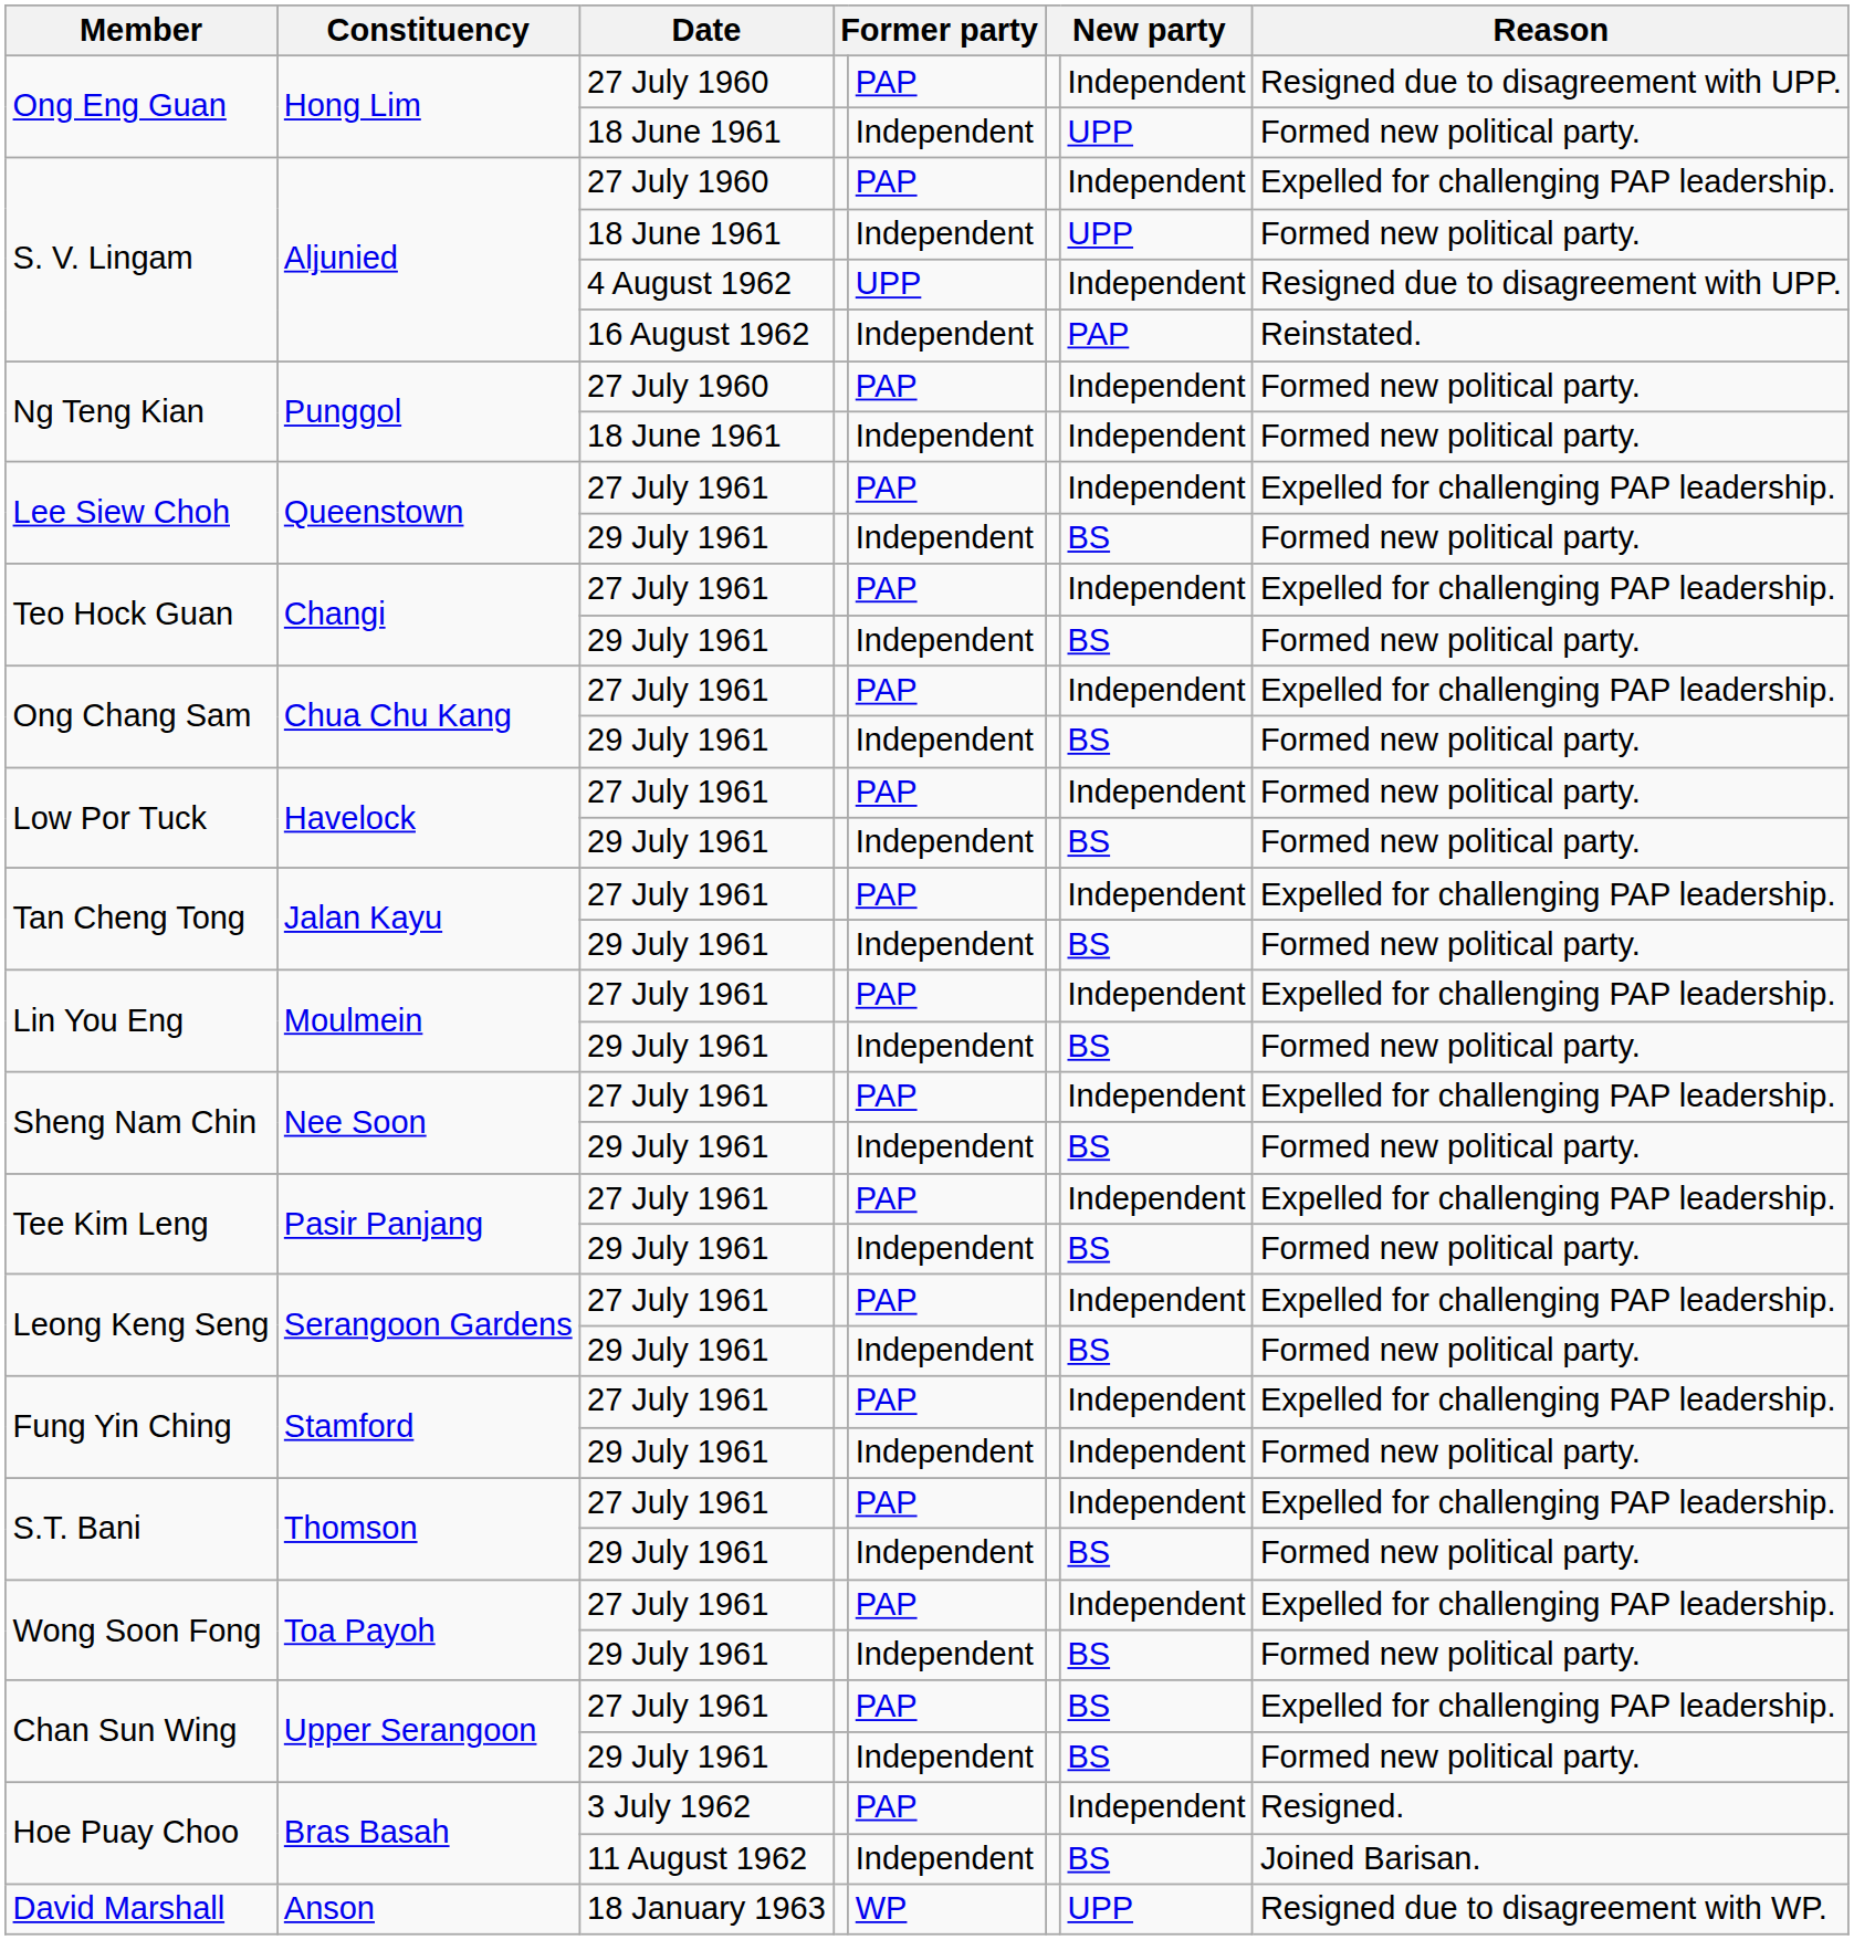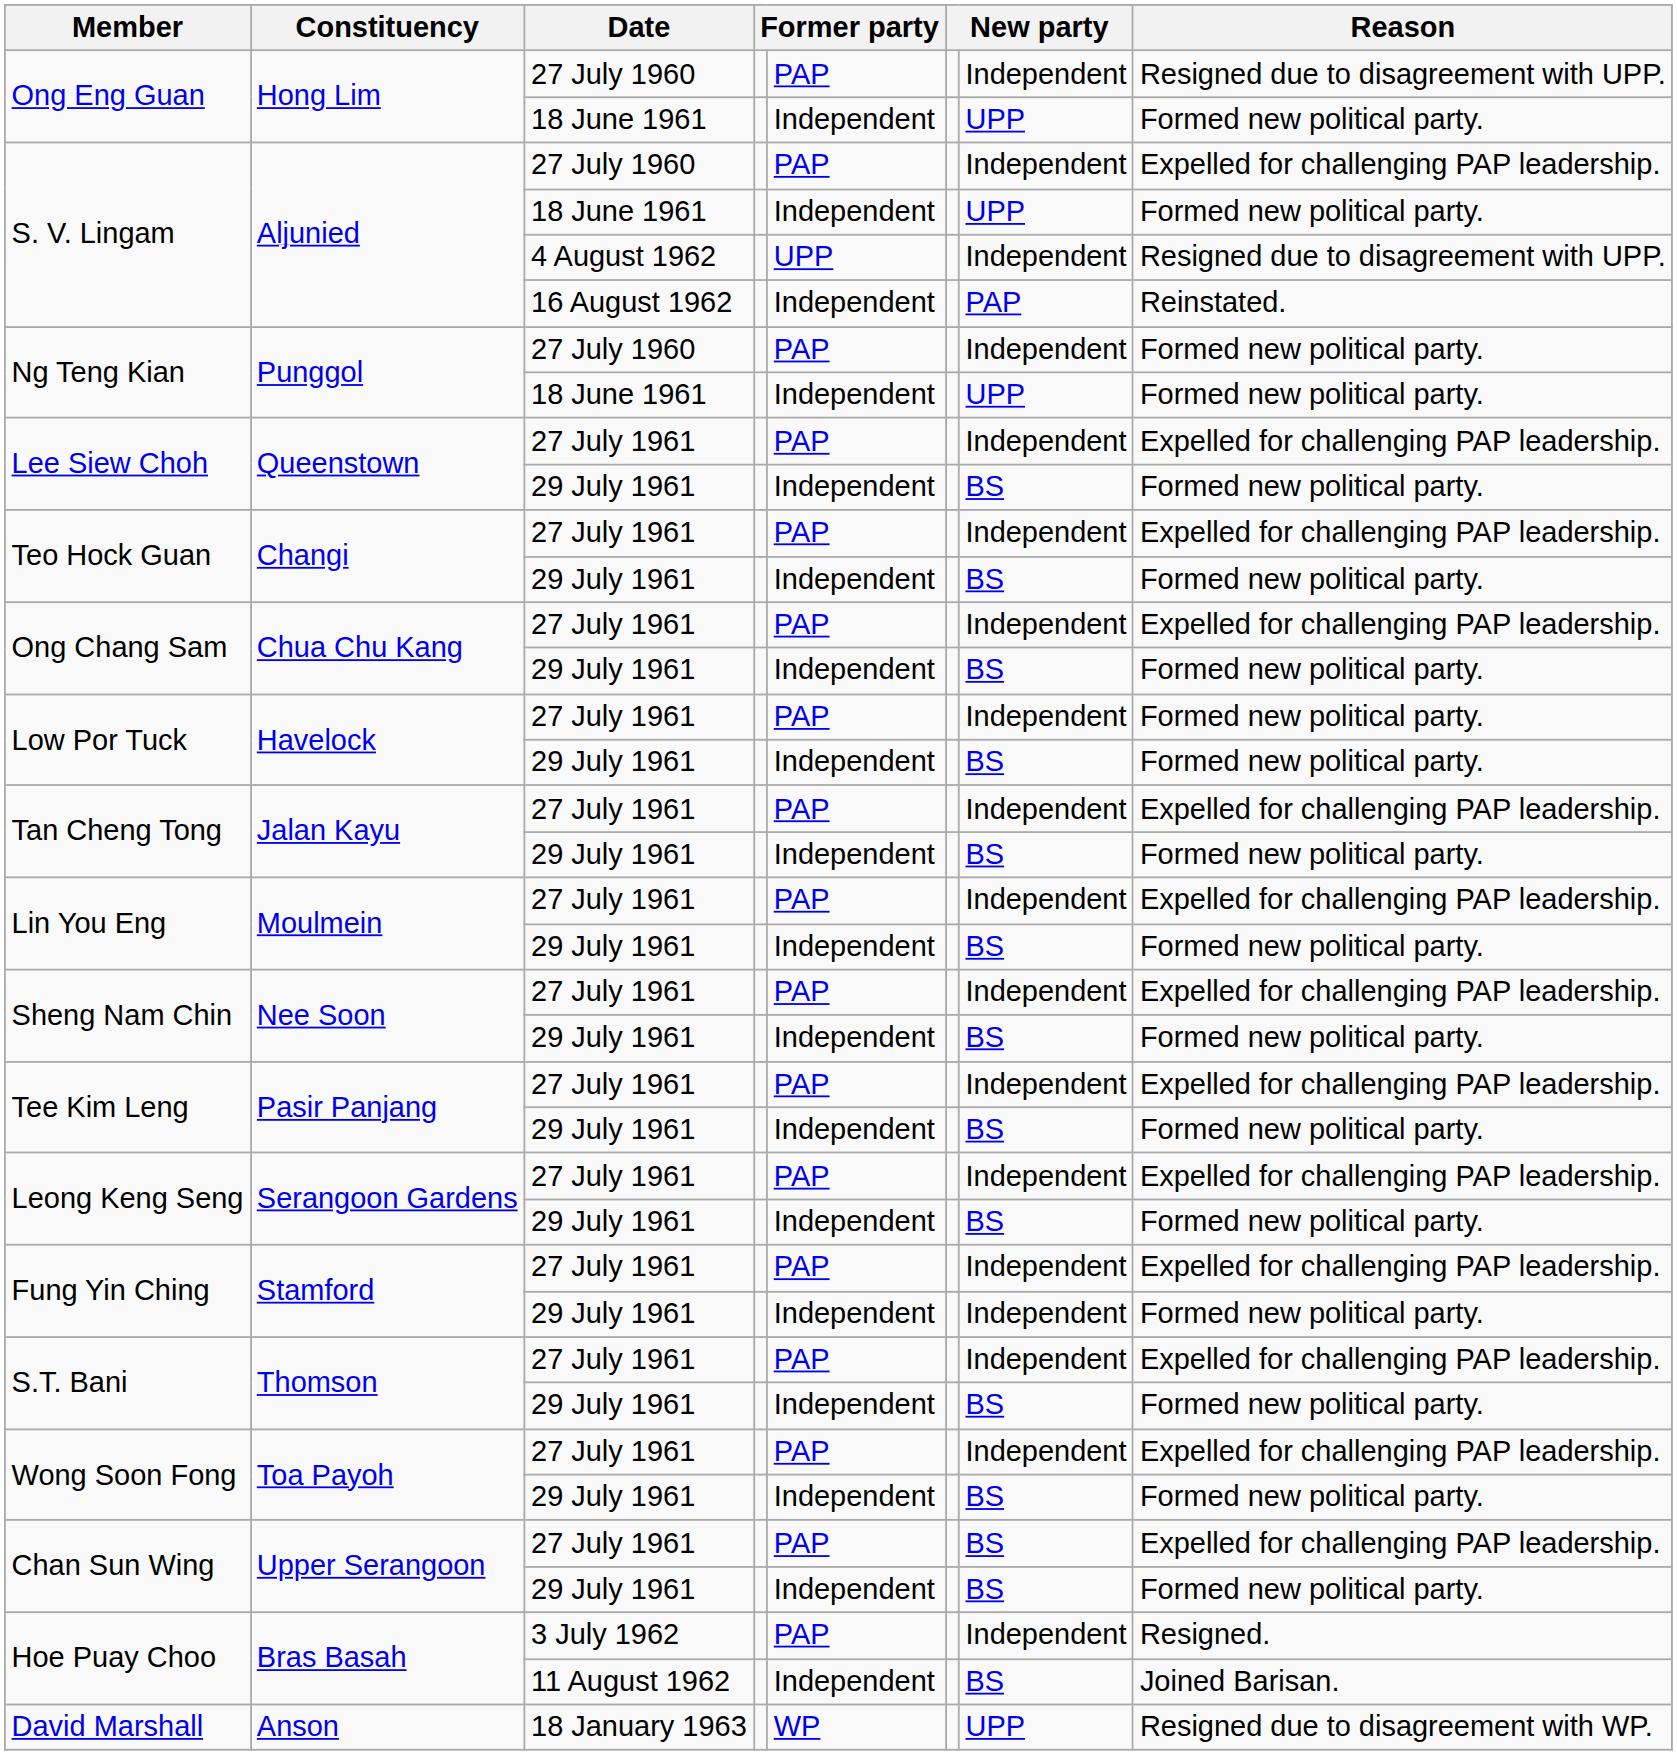Ng Teng Kian / 18 June 1961 | column 7: Independent -> UPP
